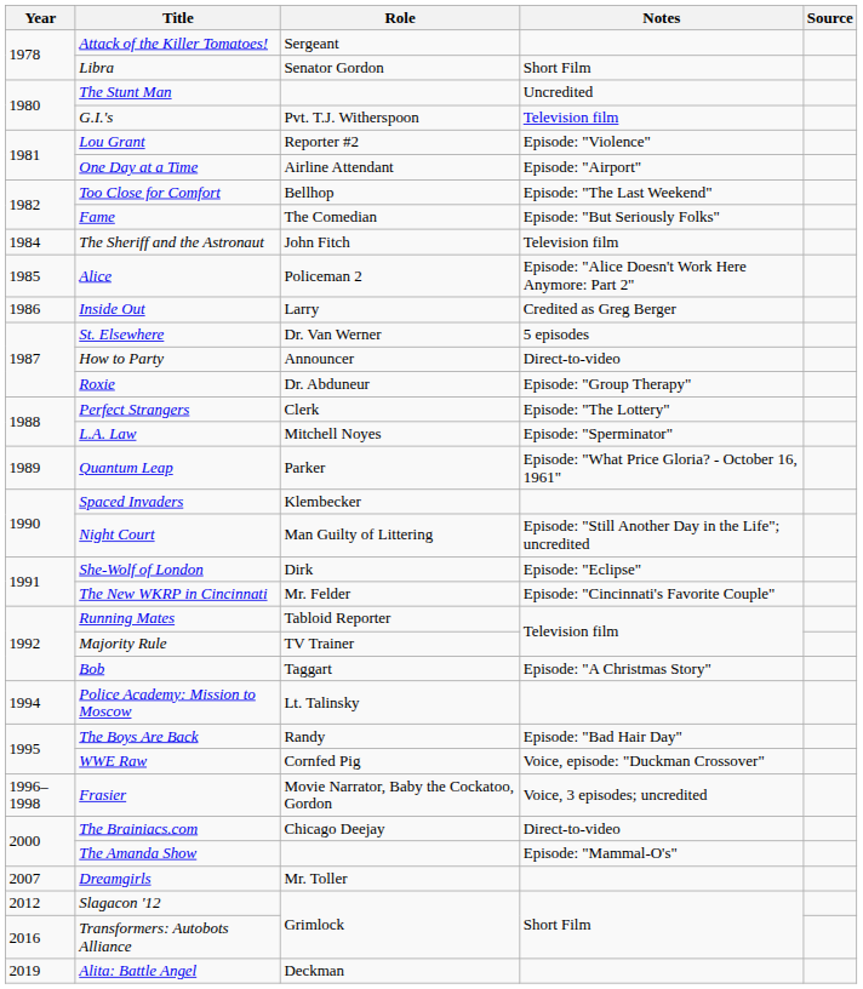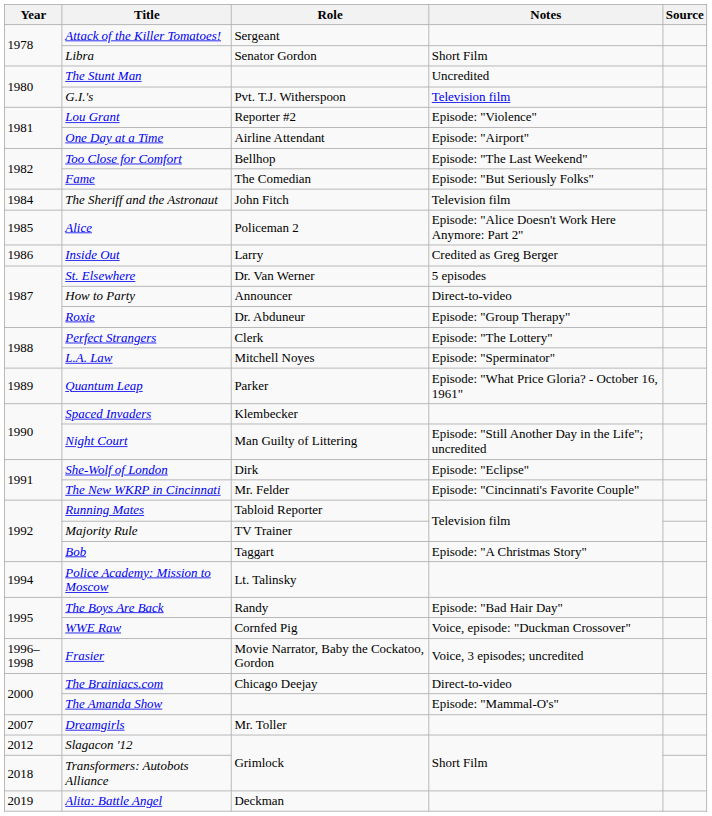Transformers: Autobots Alliance | Year: 2016 -> 2018
